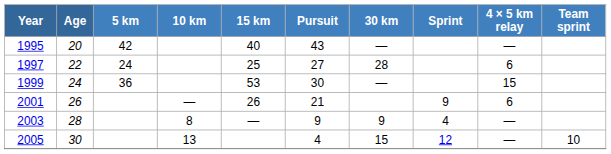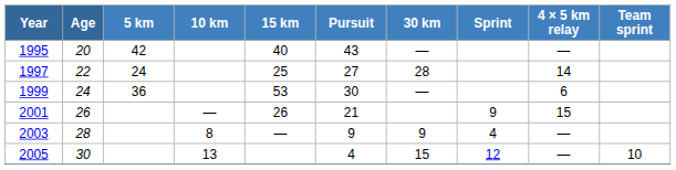1997 | 4 × 5 km relay: 6 -> 14
1999 | 4 × 5 km relay: 15 -> 6
2001 | 4 × 5 km relay: 6 -> 15
